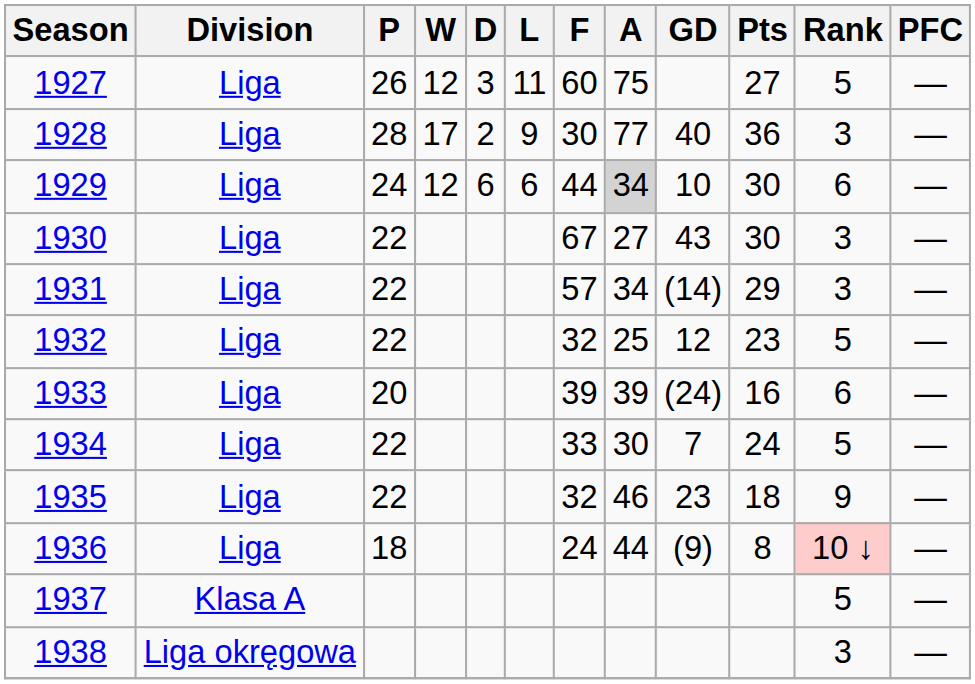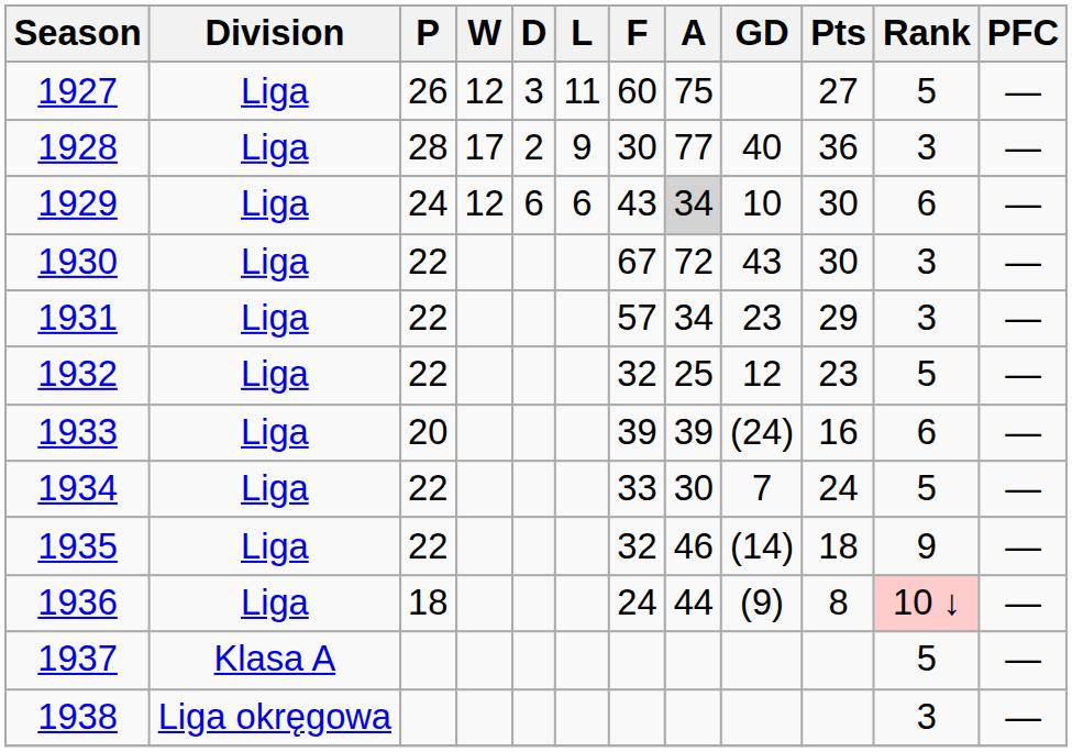1929 | F: 44 -> 43
1930 | A: 27 -> 72
1931 | GD: (14) -> 23
1935 | GD: 23 -> (14)
